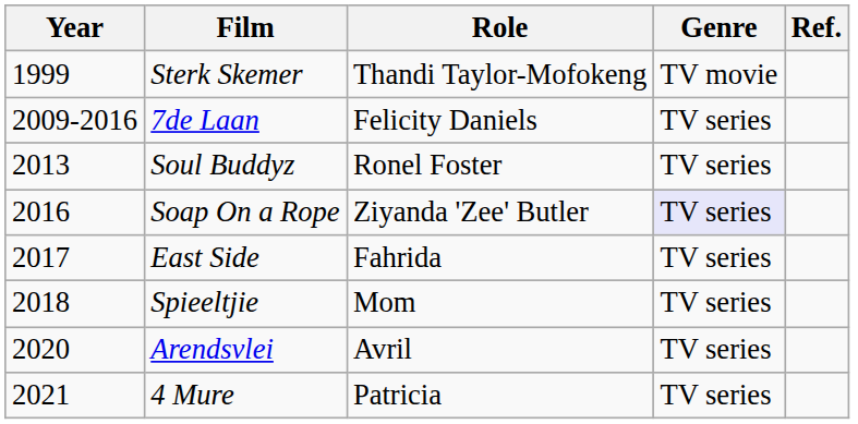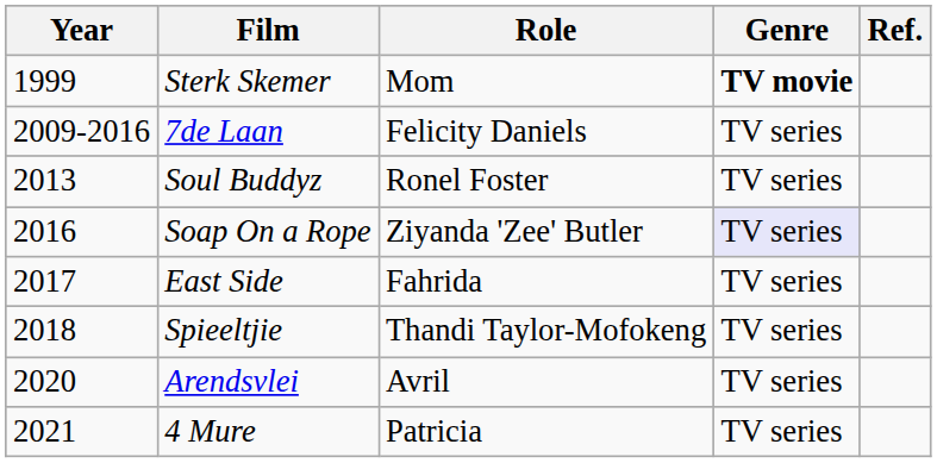Sterk Skemer | Role: Thandi Taylor-Mofokeng -> Mom
Sterk Skemer | Genre: normal -> bold
Spieeltjie | Role: Mom -> Thandi Taylor-Mofokeng
